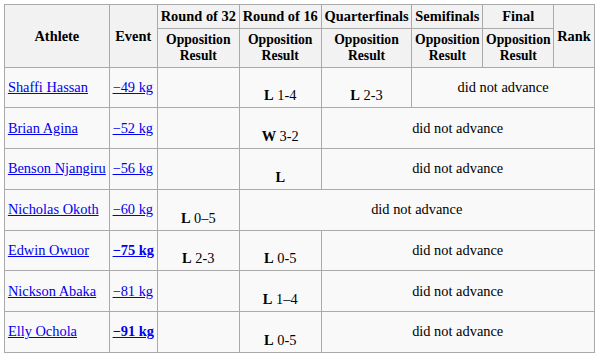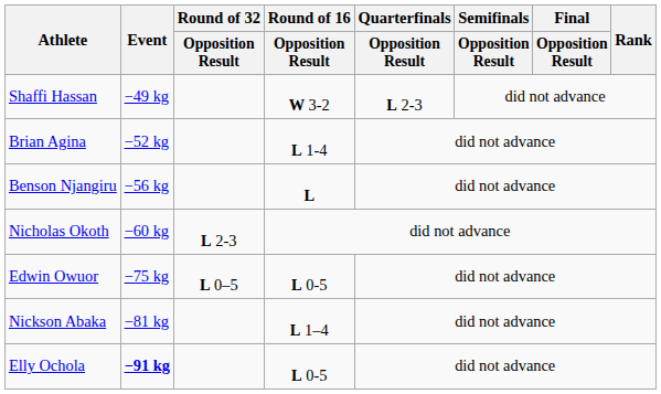Shaffi Hassan | Round of 16 / Opposition Result: L 1-4 -> W 3-2
Brian Agina | Round of 16 / Opposition Result: W 3-2 -> L 1-4
Nicholas Okoth | Round of 32 / Opposition Result: L 0–5 -> L 2-3
Edwin Owuor | Event: bold -> normal
Edwin Owuor | Round of 32 / Opposition Result: L 2-3 -> L 0–5
